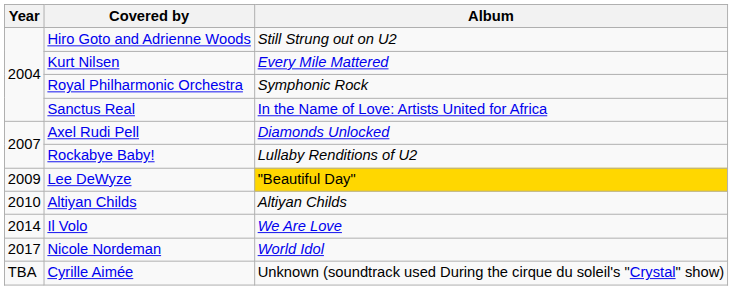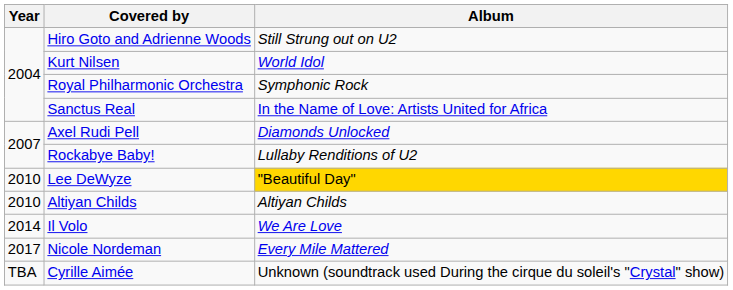Kurt Nilsen | Album: Every Mile Mattered -> World Idol
Lee DeWyze | Year: 2009 -> 2010
Nicole Nordeman | Album: World Idol -> Every Mile Mattered
